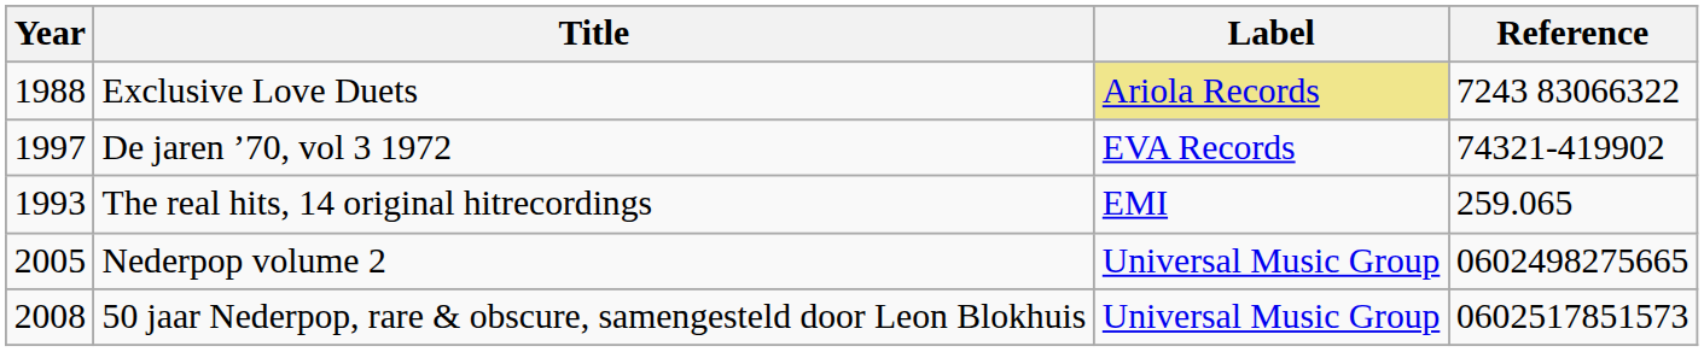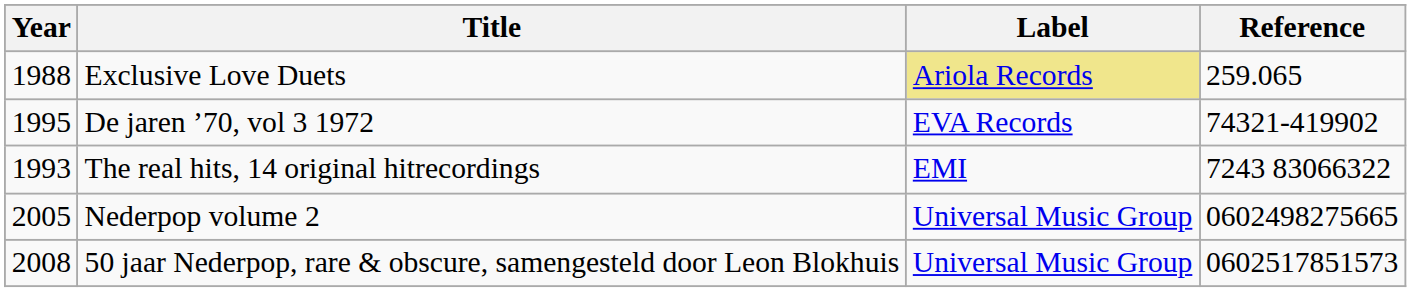Exclusive Love Duets | Reference: 7243 83066322 -> 259.065
De jaren ’70, vol 3 1972 | Year: 1997 -> 1995
The real hits, 14 original hitrecordings | Reference: 259.065 -> 7243 83066322
